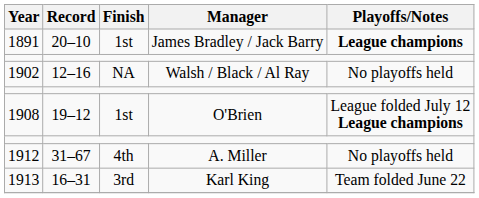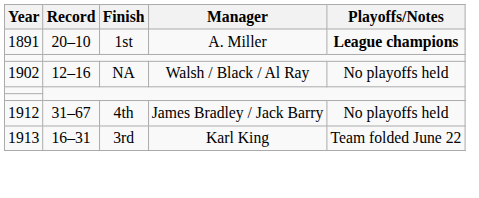1891 | Manager: James Bradley / Jack Barry -> A. Miller
- row: 1908 | 19–12 | 1st | O'Brien | League folded July 12 League champions
1912 | Manager: A. Miller -> James Bradley / Jack Barry
